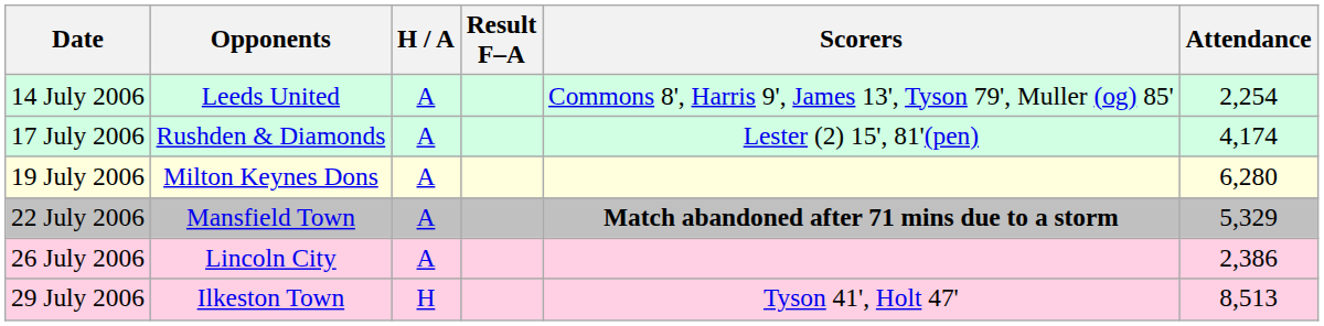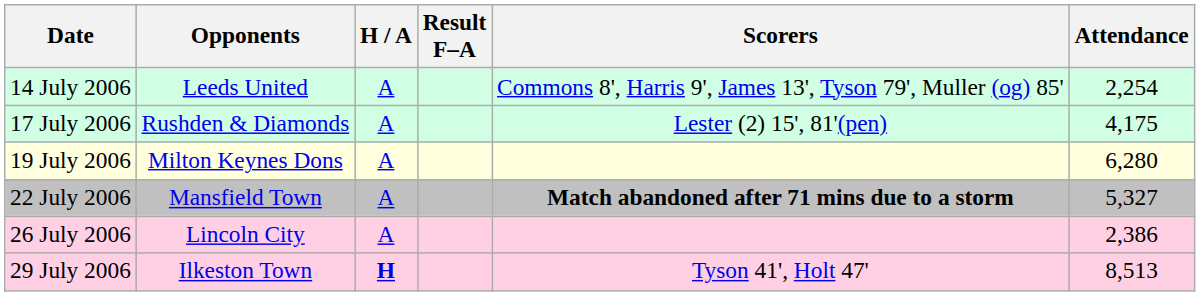17 July 2006 | Attendance: 4,174 -> 4,175
22 July 2006 | Attendance: 5,329 -> 5,327
29 July 2006 | H / A: normal -> bold
